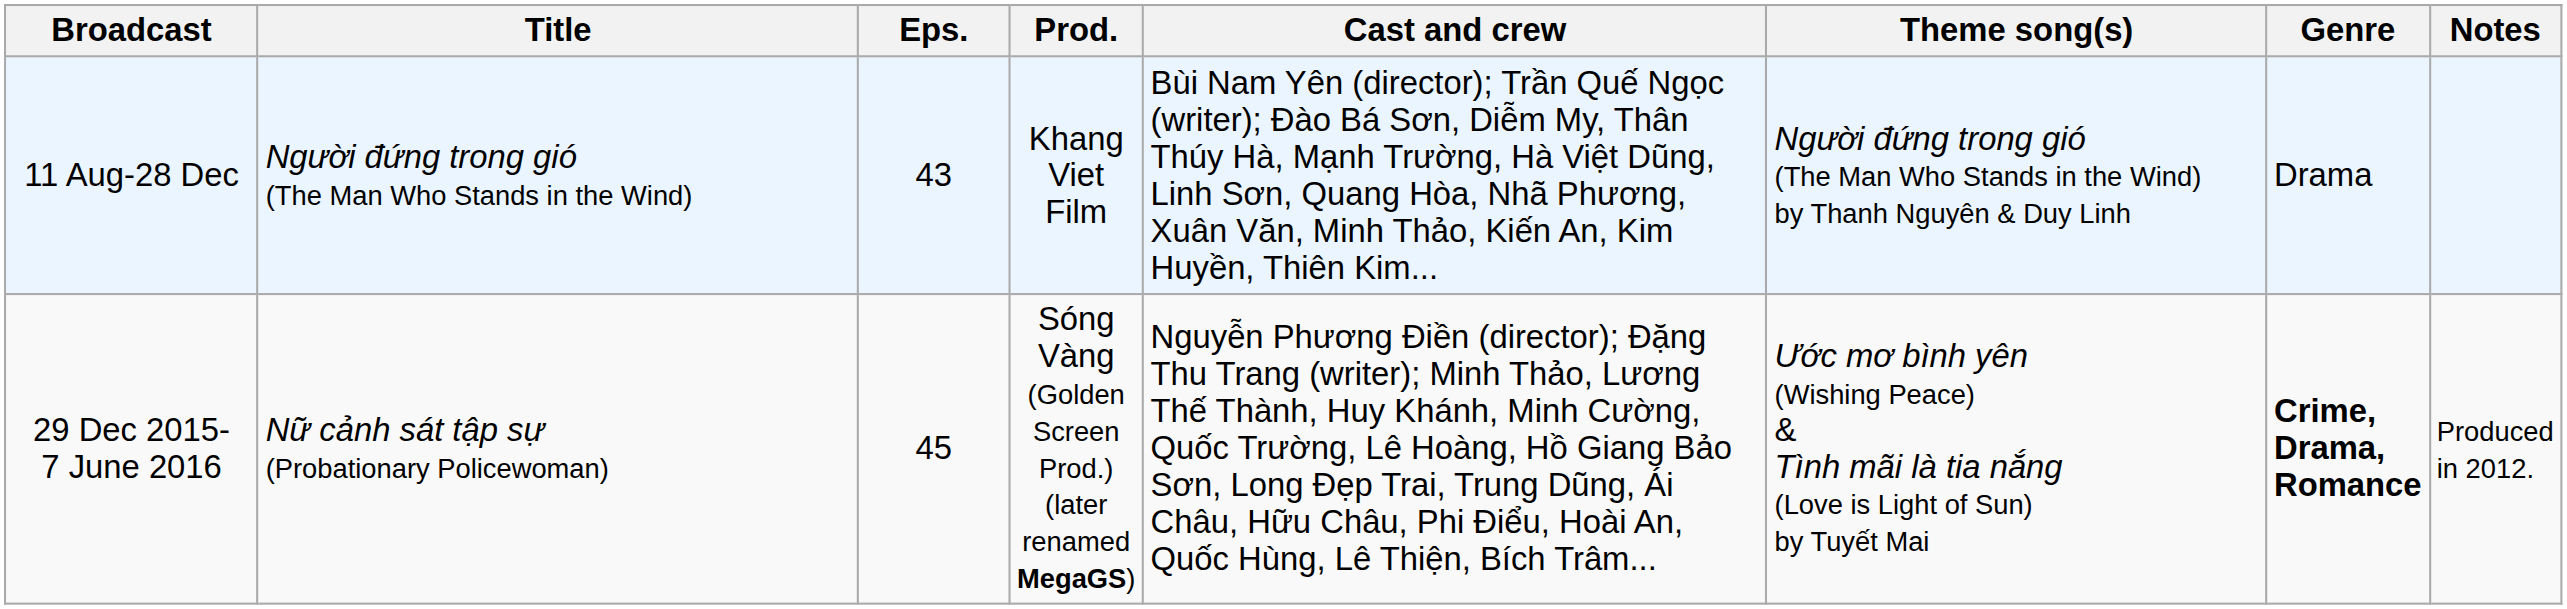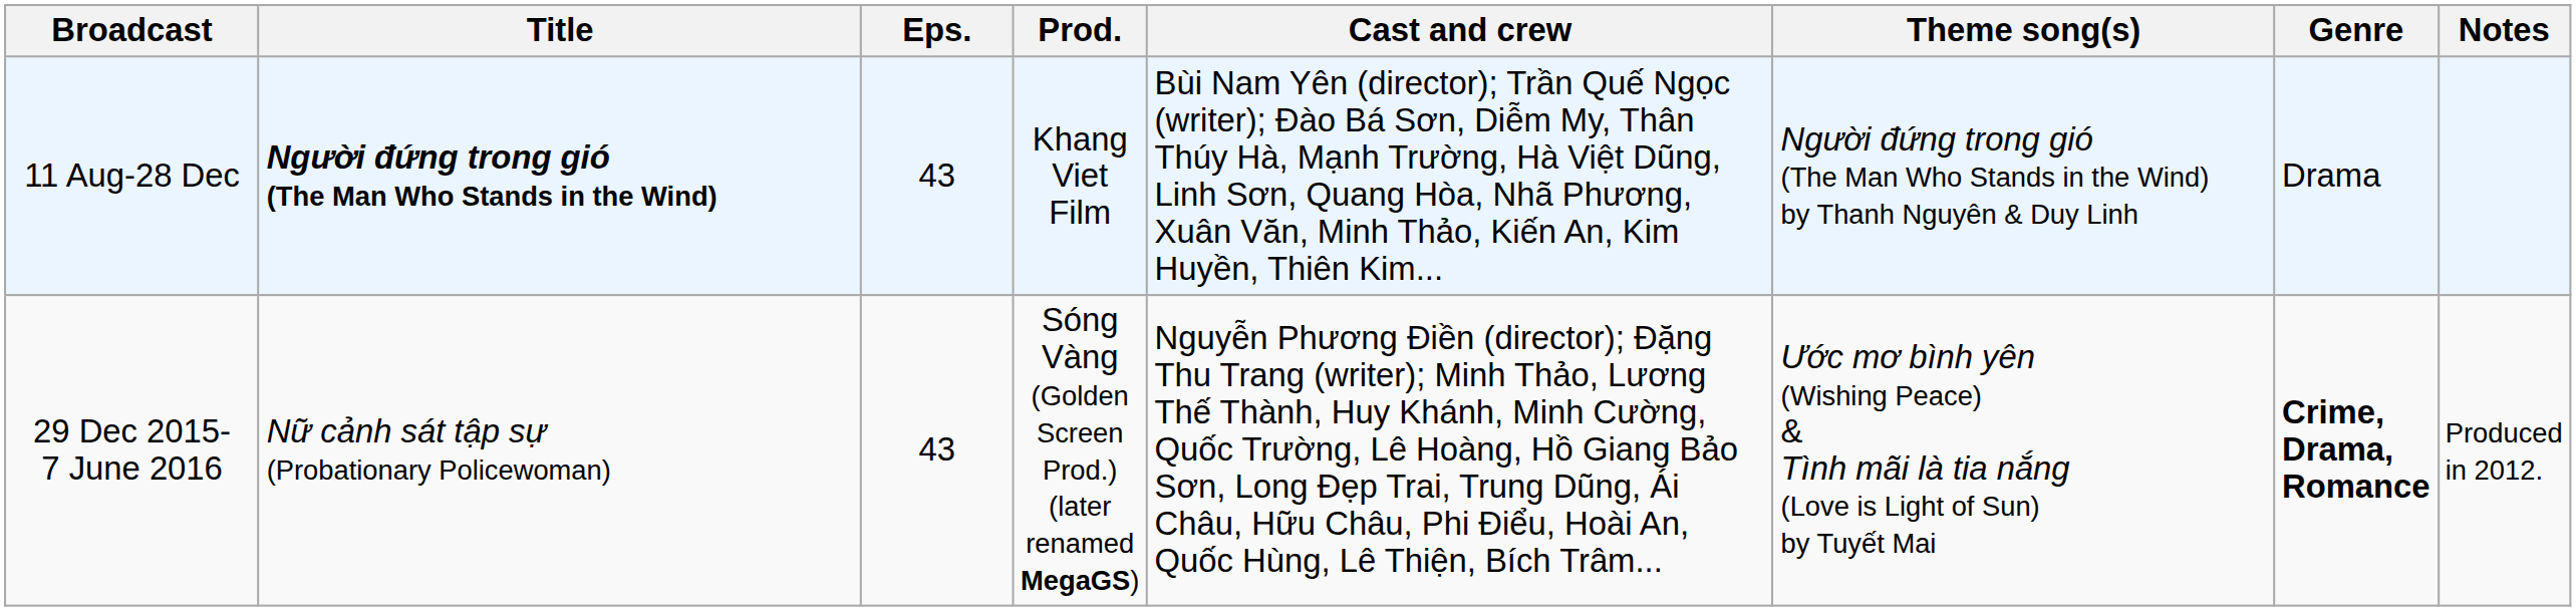11 Aug-28 Dec | Title: normal -> bold
29 Dec 2015- 7 June 2016 | Eps.: 45 -> 43
